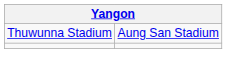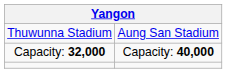+ row: Capacity: 32,000 | Capacity: 40,000
